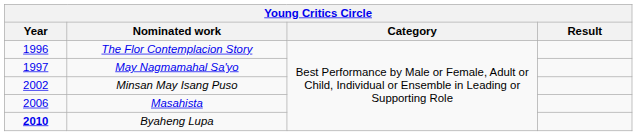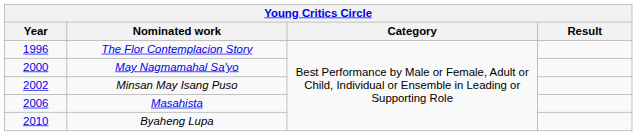May Nagmamahal Sa'yo | Year: 1997 -> 2000
Byaheng Lupa | Year: bold -> normal
